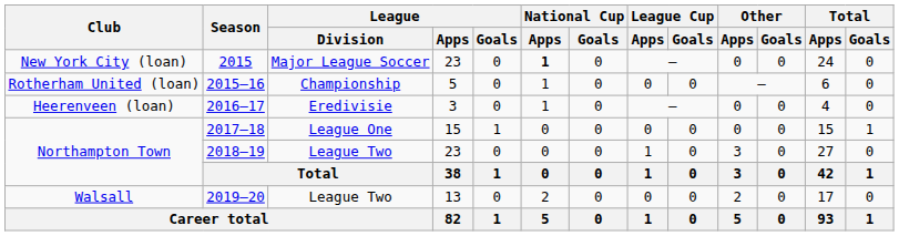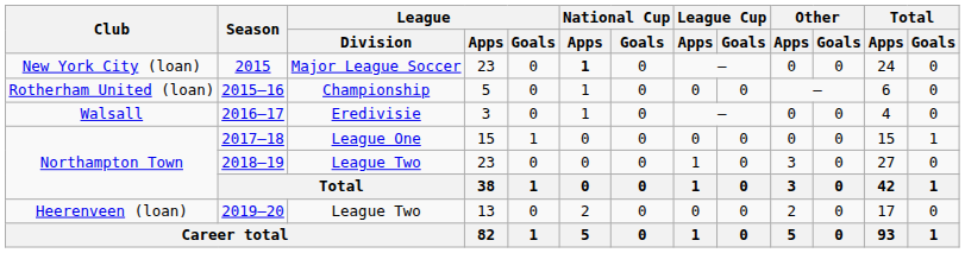2016–17 | Club: Heerenveen (loan) -> Walsall
2019–20 | Club: Walsall -> Heerenveen (loan)
